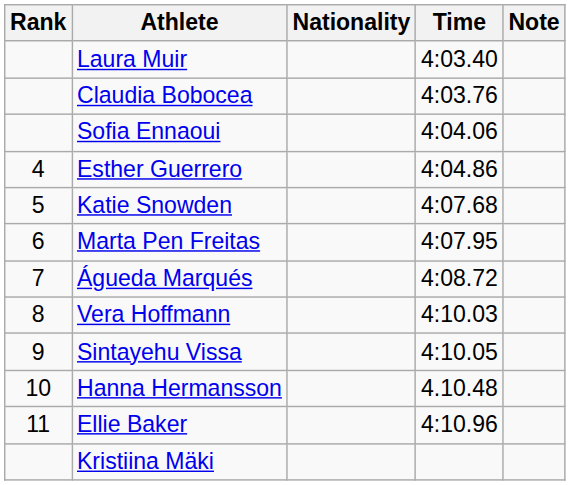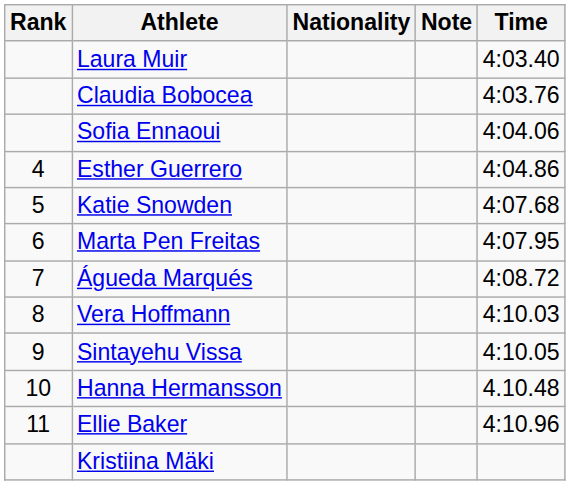columns swapped: Time <-> Note
